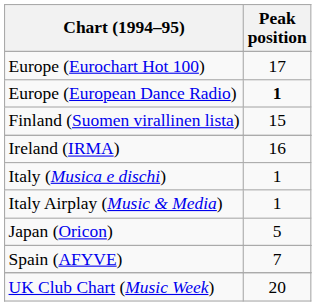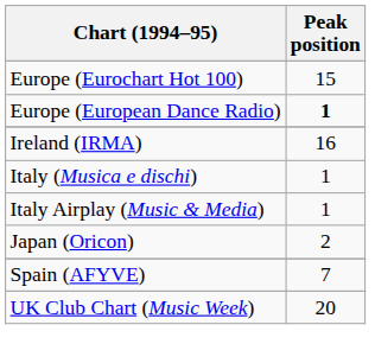Europe (Eurochart Hot 100) | Peak position: 17 -> 15
- row: Finland (Suomen virallinen lista) | 15
Japan (Oricon) | Peak position: 5 -> 2
